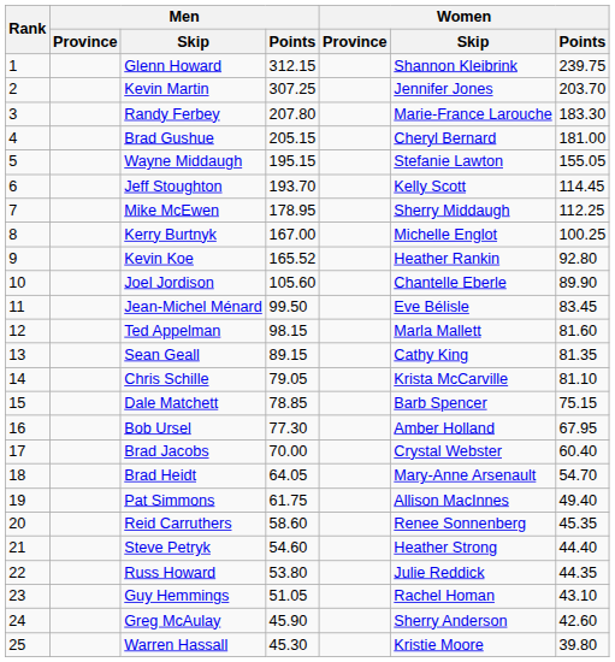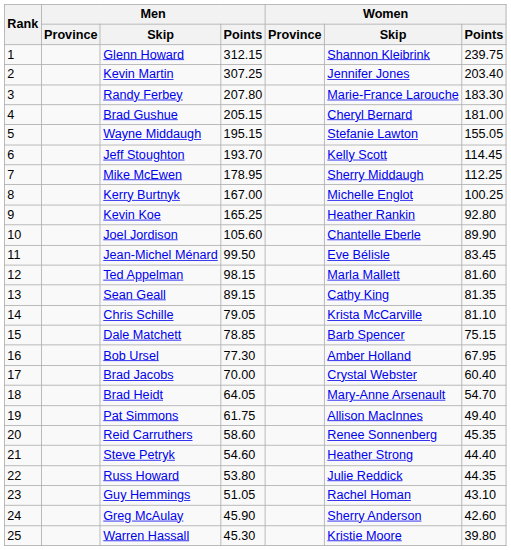Kevin Martin | Women / Points: 203.70 -> 203.40
Kevin Koe | Men / Points: 165.52 -> 165.25
